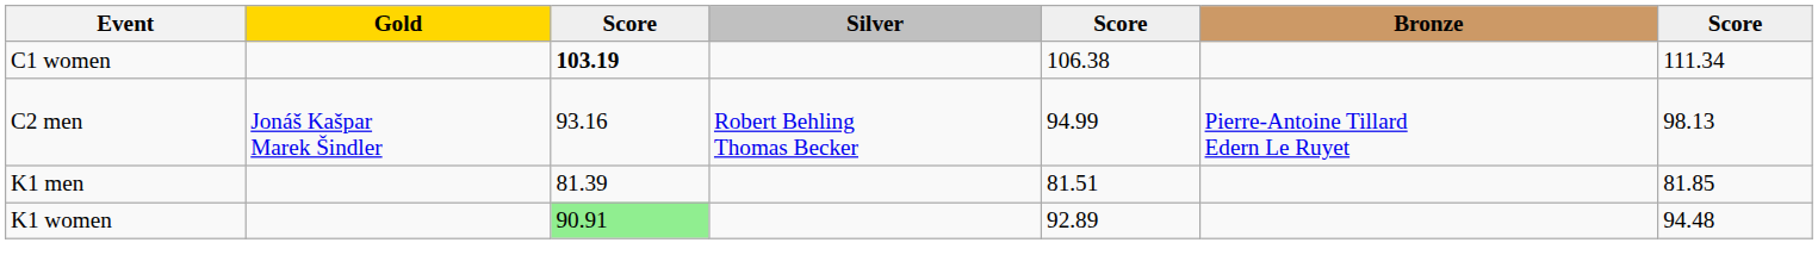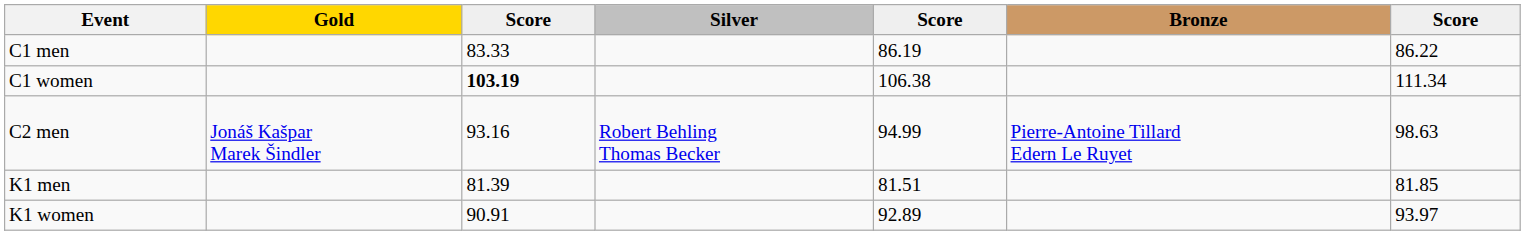+ row: C1 men | 83.33 | 86.19 | 86.22
C2 men | column 7: 98.13 -> 98.63
K1 women | column 3: lightgreen background -> no background
K1 women | column 7: 94.48 -> 93.97
